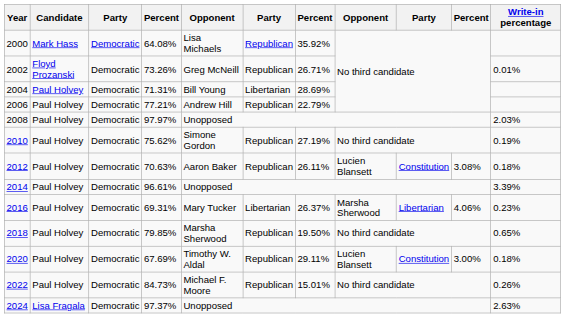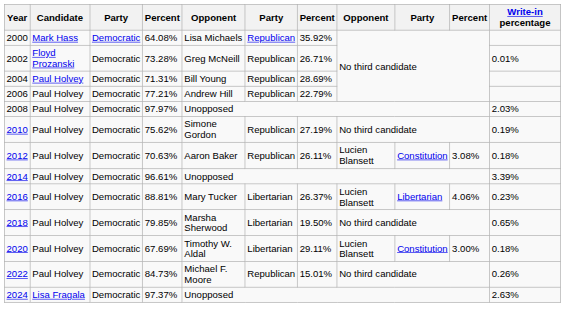2002 | column 4: 73.26% -> 73.28%
2004 | column 6: Libertarian -> Republican
2016 | column 4: 69.31% -> 88.81%
2016 | column 8: Marsha Sherwood -> Lucien Blansett
2018 | column 6: Republican -> Libertarian
2020 | column 6: Republican -> Libertarian
